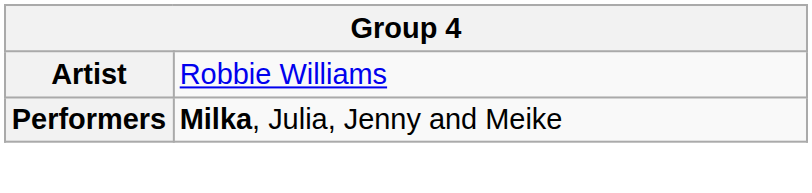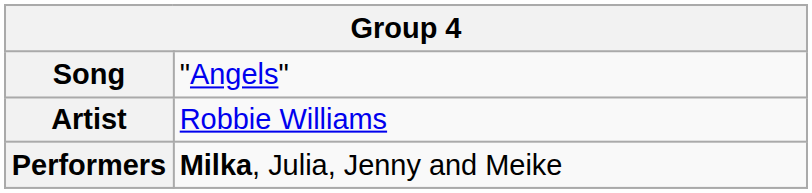+ row: Song | "Angels"
